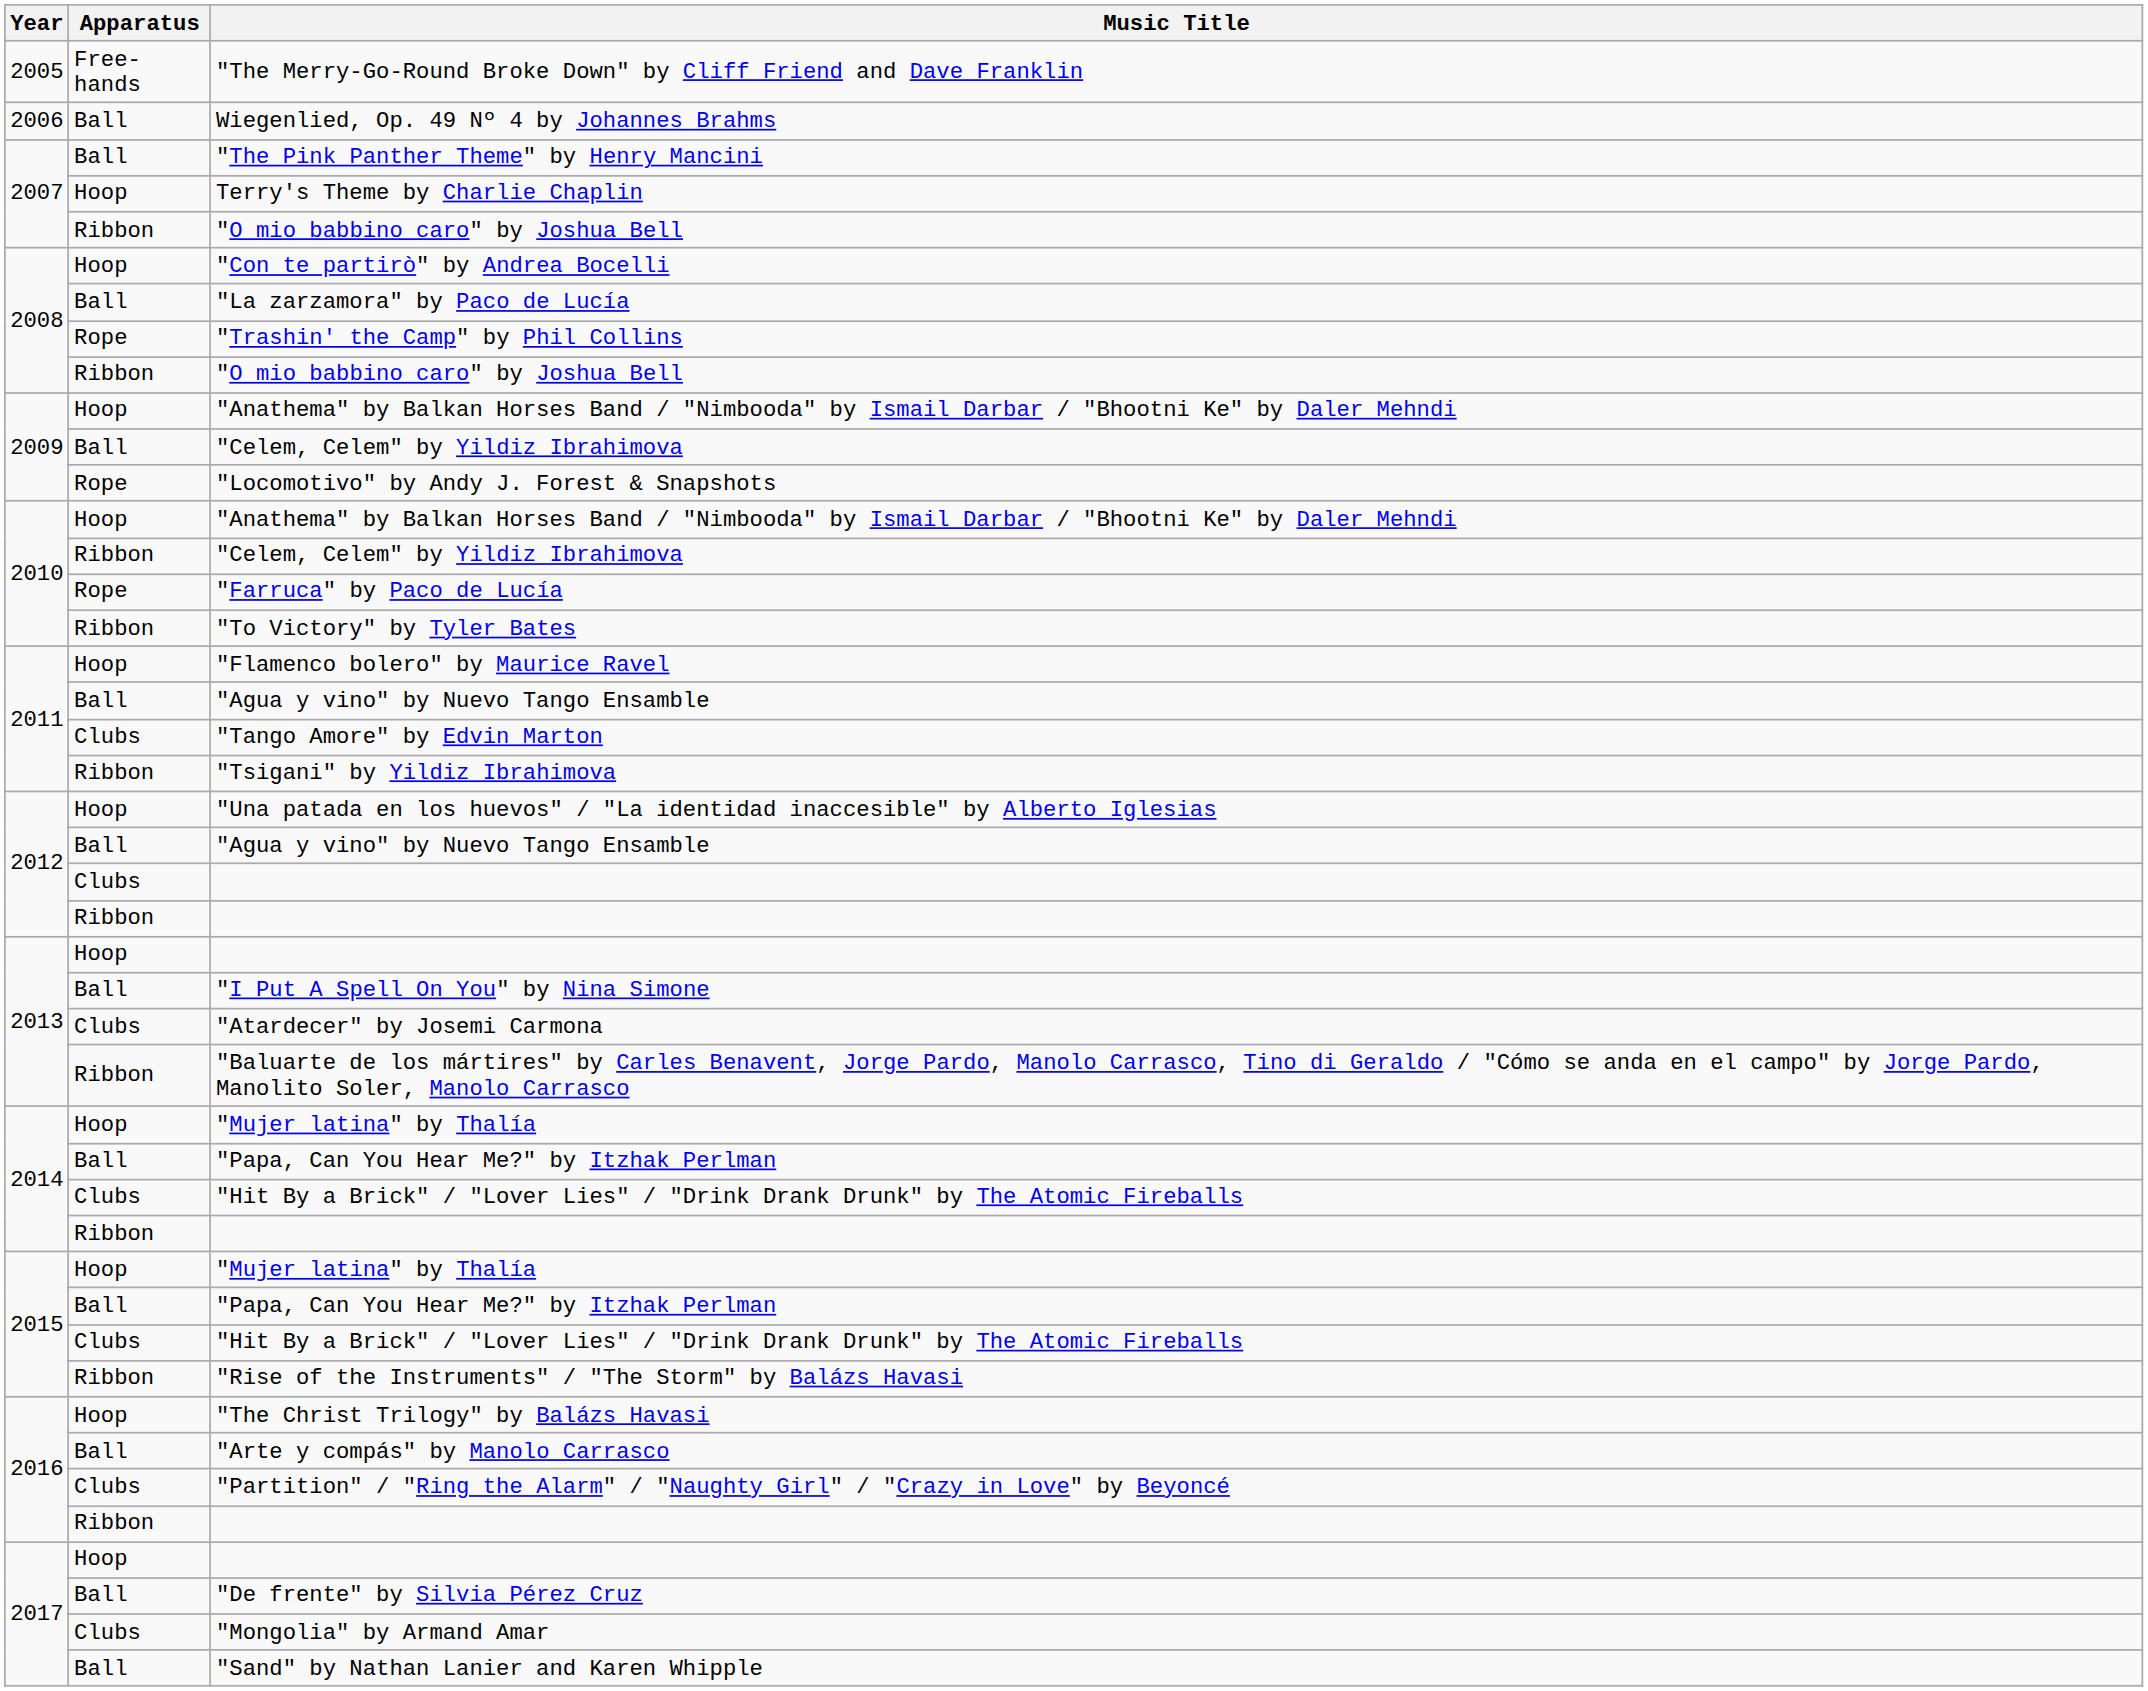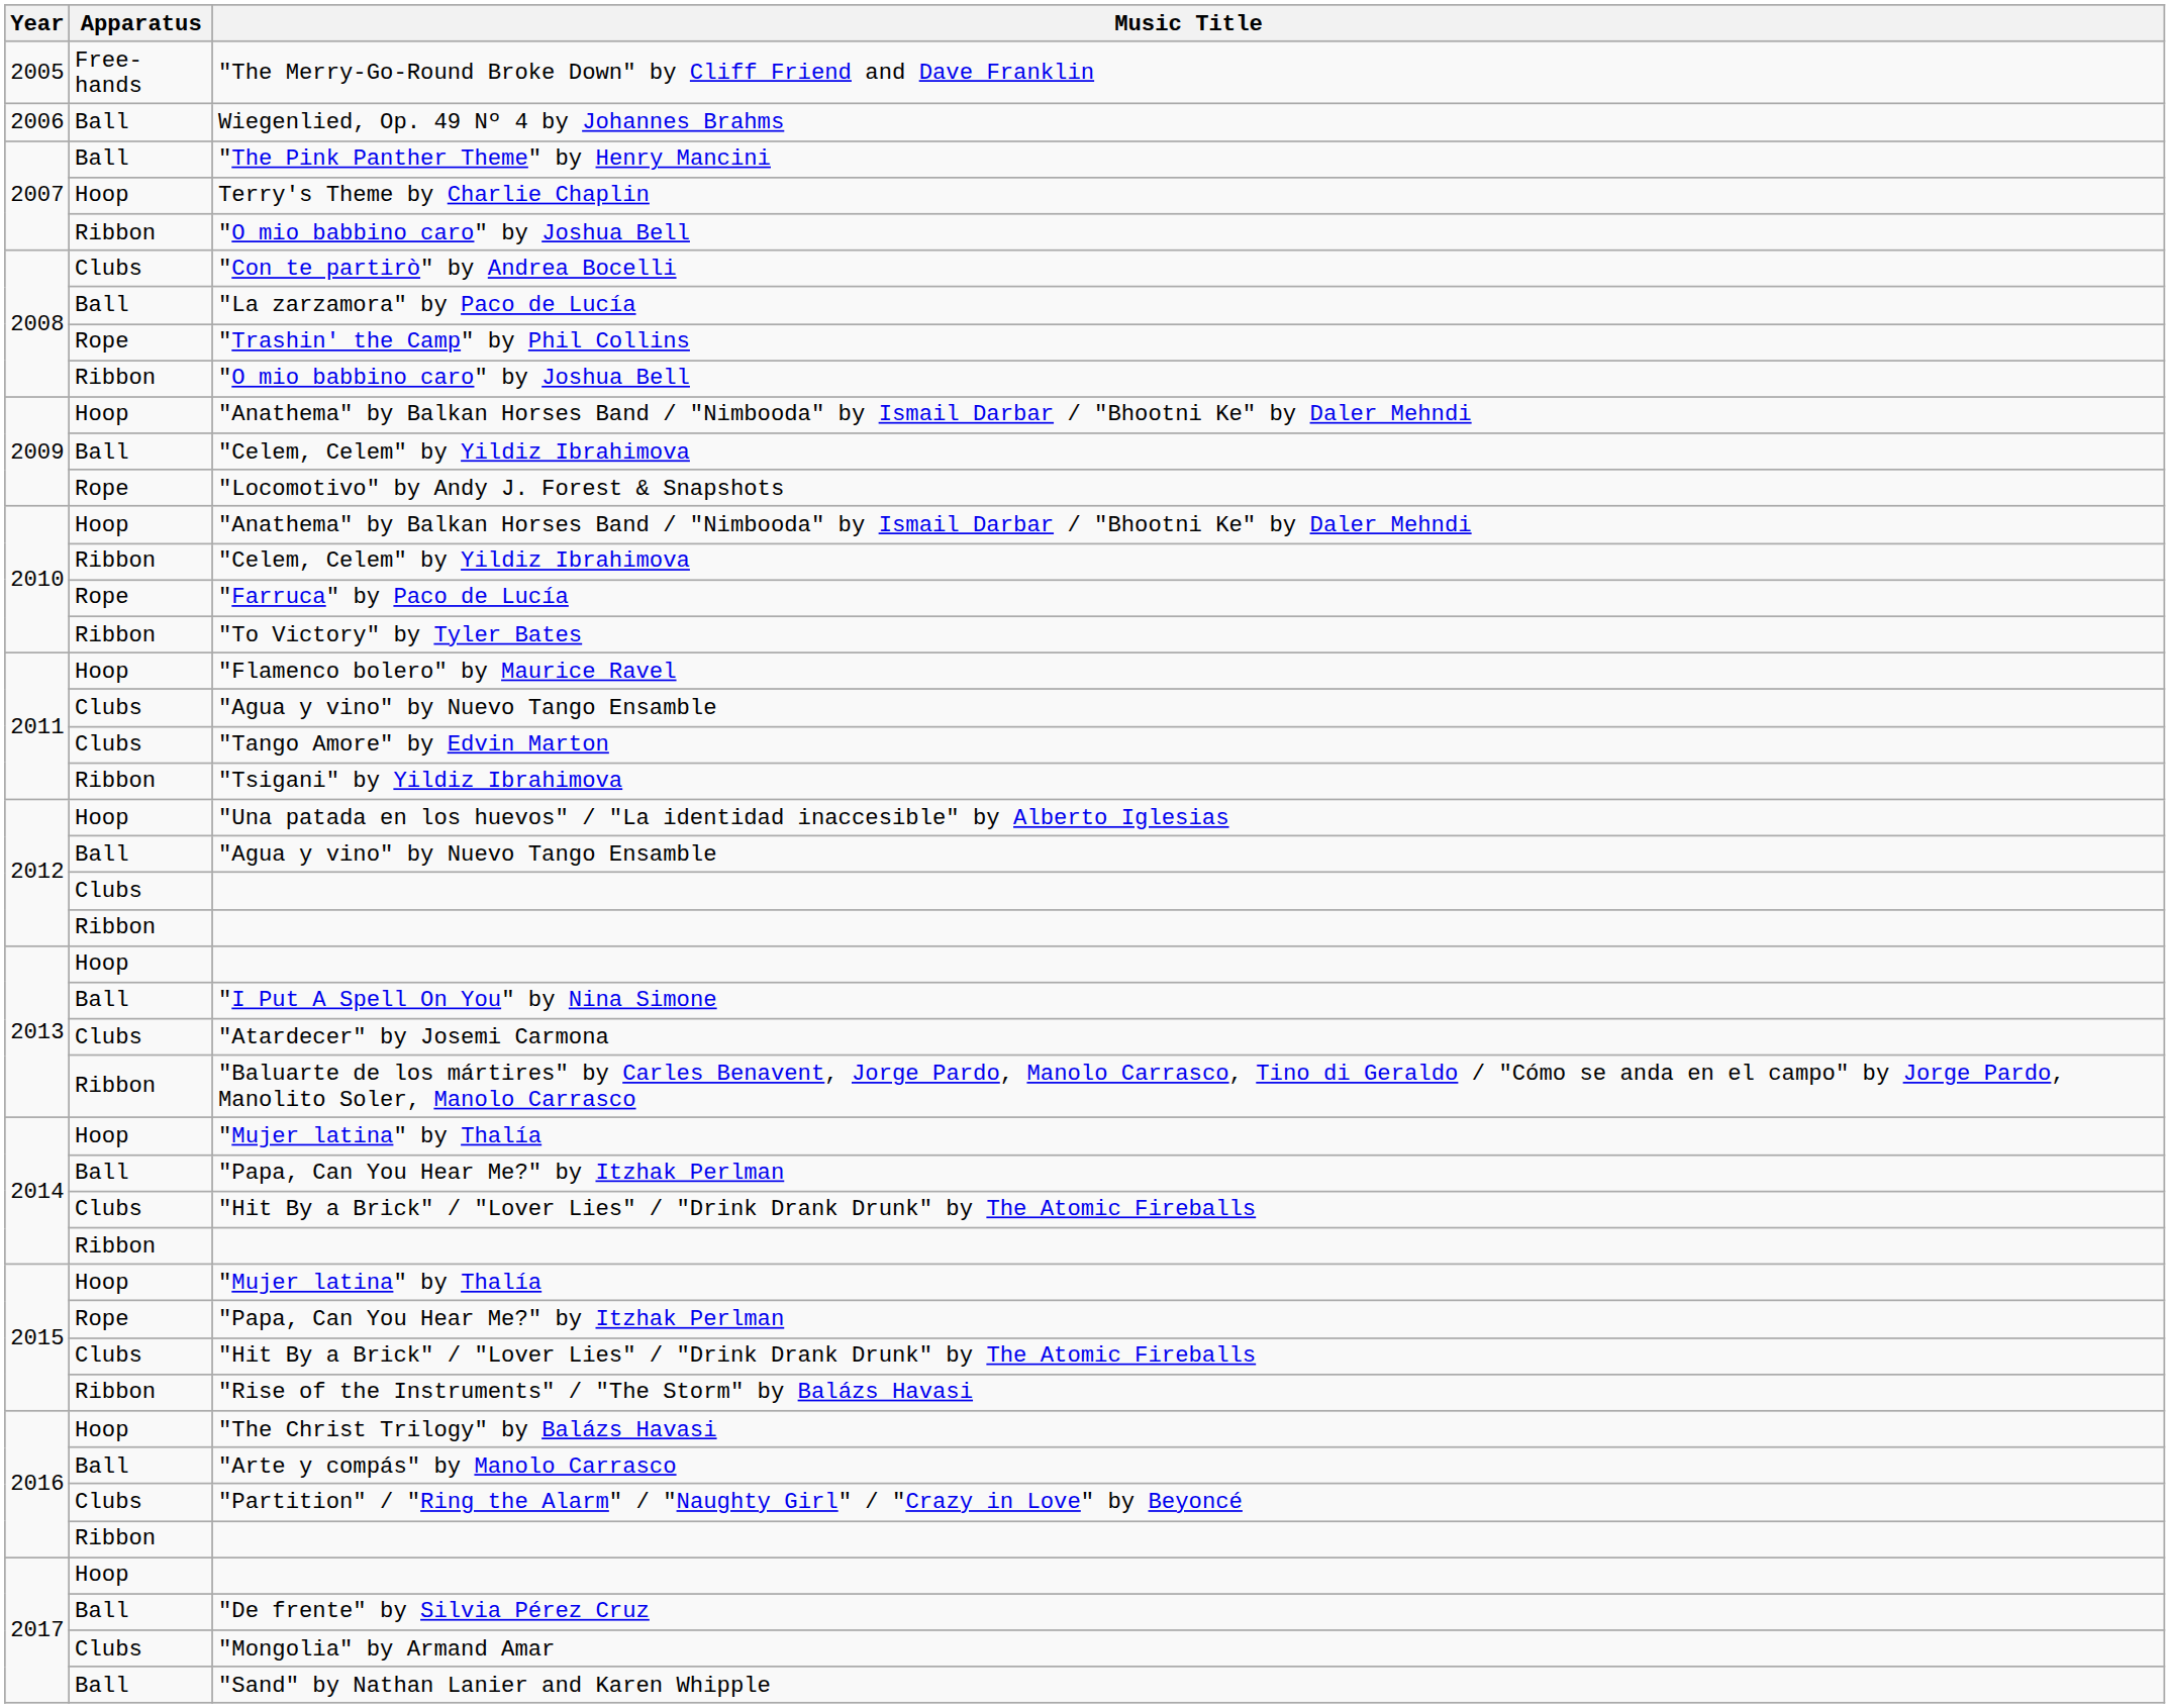"Con te partirò" by Andrea Bocelli | Apparatus: Hoop -> Clubs
2011 / "Agua y vino" by Nuevo Tango Ensamble | Apparatus: Ball -> Clubs
2015 / "Papa, Can You Hear Me?" by Itzhak Perlman | Apparatus: Ball -> Rope
